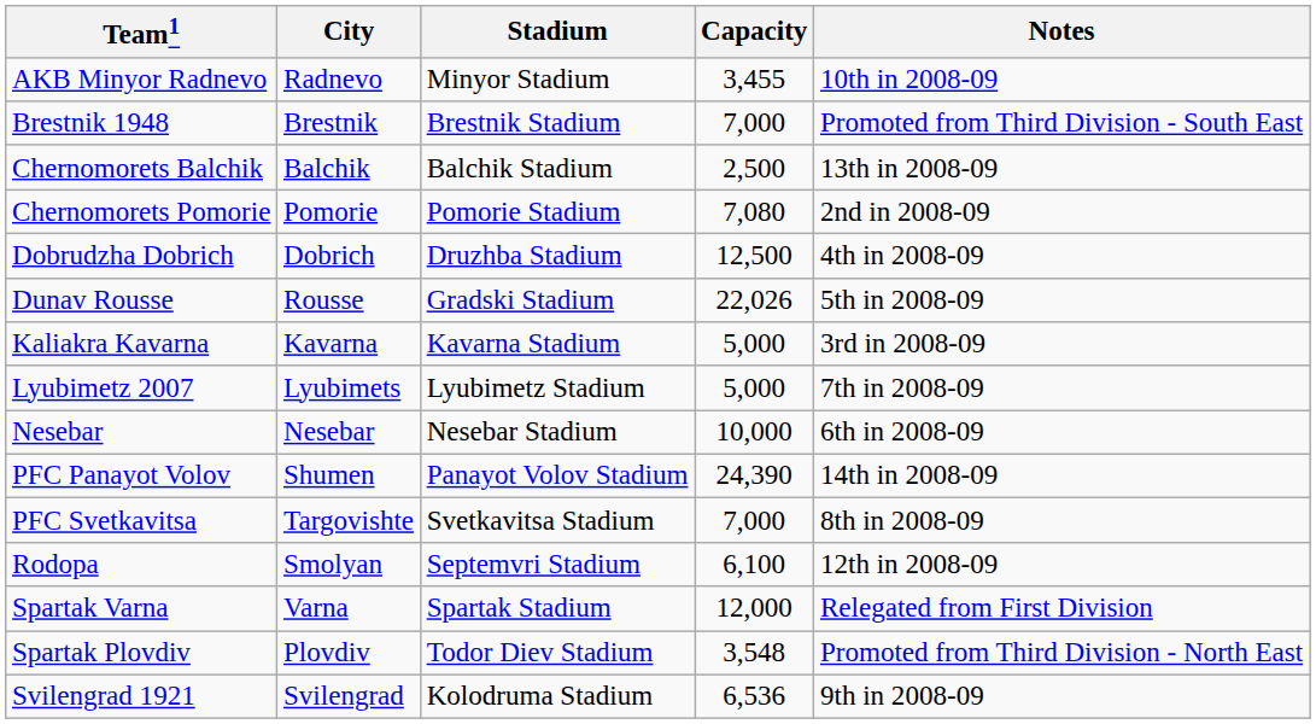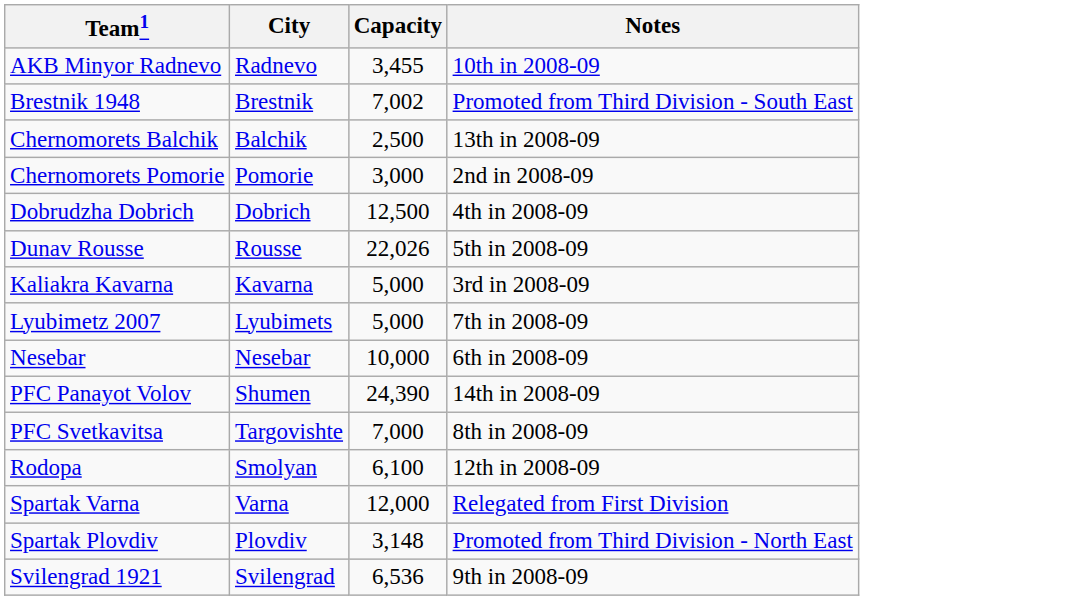- column: Stadium | Minyor Stadium | Brestnik Stadium | Balchik Stadium | Pomorie Stadium | Druzhba Stadium | Gradski Stadium | Kavarna Stadium | Lyubimetz Stadium | Nesebar Stadium | Panayot Volov Stadium | Svetkavitsa Stadium | Septemvri Stadium | Spartak Stadium | Todor Diev Stadium | Kolodruma Stadium
Brestnik 1948 | Capacity: 7,000 -> 7,002
Chernomorets Pomorie | Capacity: 7,080 -> 3,000
Spartak Plovdiv | Capacity: 3,548 -> 3,148
